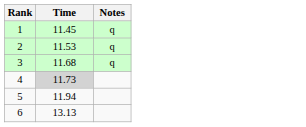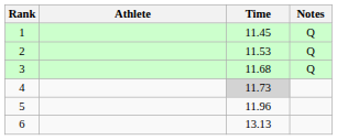+ column: Athlete
1 | Notes: q -> Q
2 | Notes: q -> Q
3 | Notes: q -> Q
5 | Time: 11.94 -> 11.96
